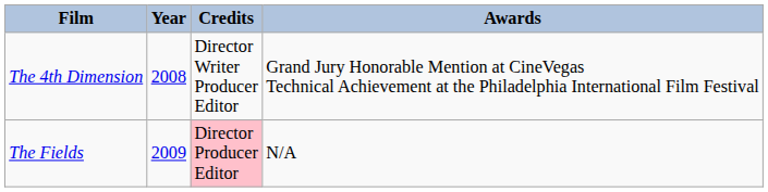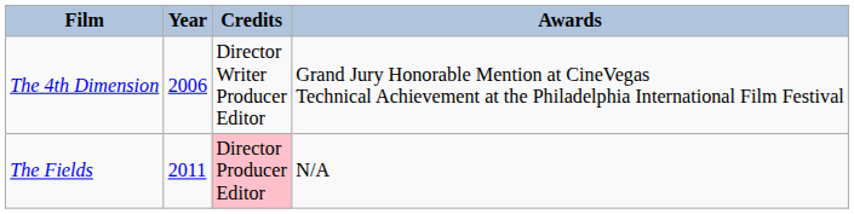The 4th Dimension | Year: 2008 -> 2006
The Fields | Year: 2009 -> 2011
